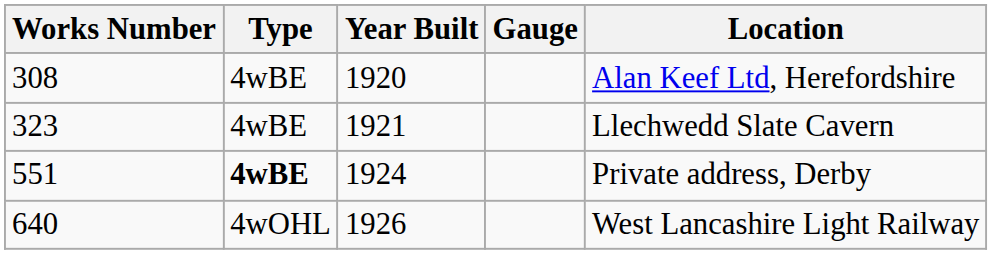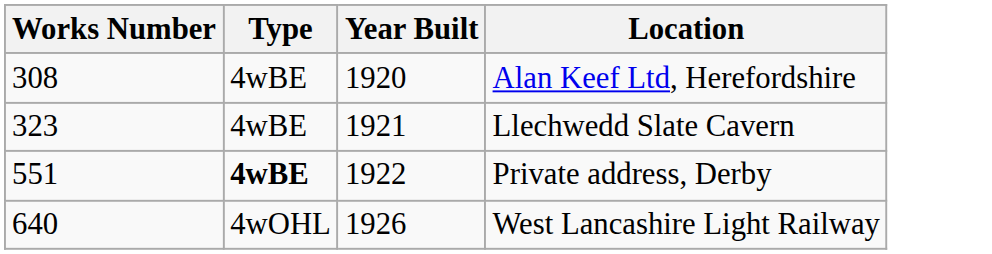- column: Gauge
551 | Year Built: 1924 -> 1922
